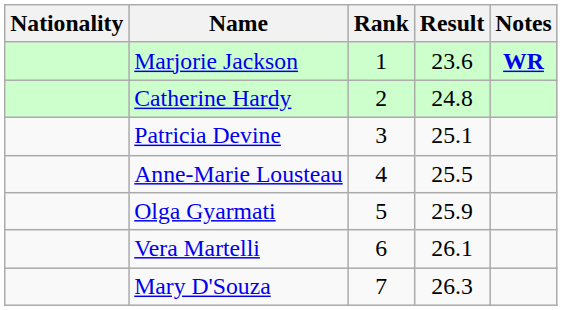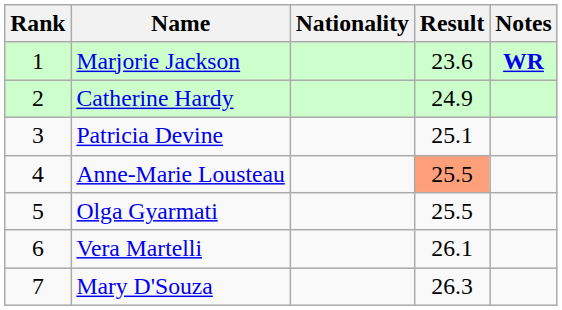columns swapped: Rank <-> Nationality
Catherine Hardy | Result: 24.8 -> 24.9
Anne-Marie Lousteau | Result: no background -> lightsalmon background
Olga Gyarmati | Result: 25.9 -> 25.5
